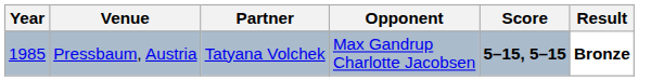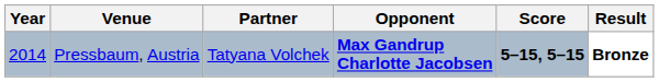Pressbaum, Austria | Year: 1985 -> 2014
Pressbaum, Austria | Opponent: normal -> bold
